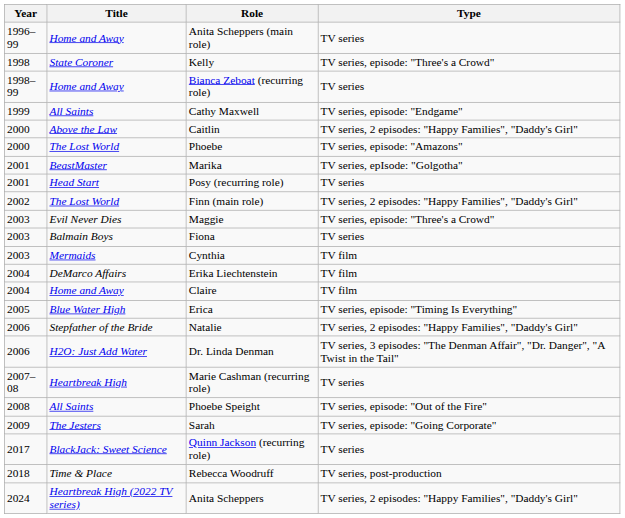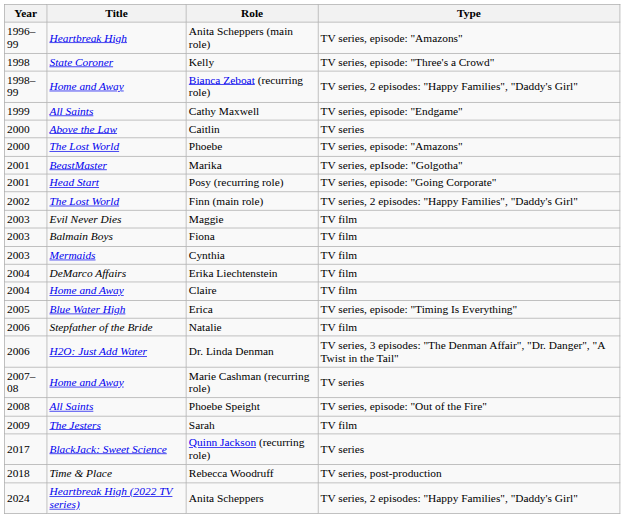Anita Scheppers (main role) | Title: Home and Away -> Heartbreak High
Anita Scheppers (main role) | Type: TV series -> TV series, episode: "Amazons"
Bianca Zeboat (recurring role) | Type: TV series -> TV series, 2 episodes: "Happy Families", "Daddy's Girl"
Caitlin | Type: TV series, 2 episodes: "Happy Families", "Daddy's Girl" -> TV series
Posy (recurring role) | Type: TV series -> TV series, episode: "Going Corporate"
Maggie | Type: TV series, episode: "Three's a Crowd" -> TV film
Fiona | Type: TV series -> TV film
Natalie | Type: TV series, 2 episodes: "Happy Families", "Daddy's Girl" -> TV film
Marie Cashman (recurring role) | Title: Heartbreak High -> Home and Away
Sarah | Type: TV series, episode: "Going Corporate" -> TV film
